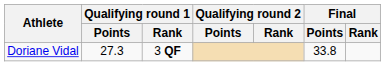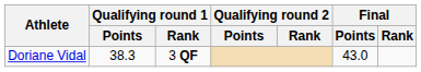Doriane Vidal | Qualifying round 1 / Points: 27.3 -> 38.3
Doriane Vidal | Final / Points: 33.8 -> 43.0
